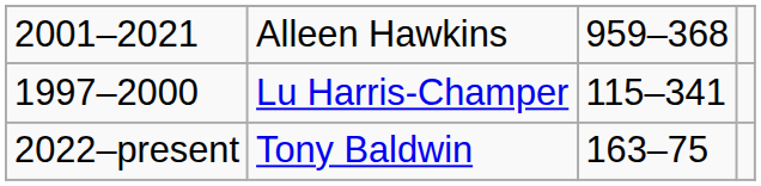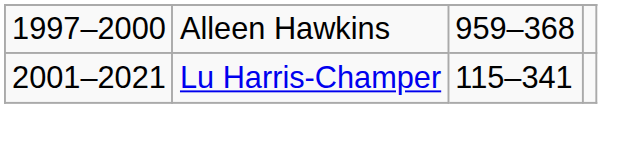Alleen Hawkins | column 1: 2001–2021 -> 1997–2000
Lu Harris-Champer | column 1: 1997–2000 -> 2001–2021
- row: 2022–present | Tony Baldwin | 163–75
